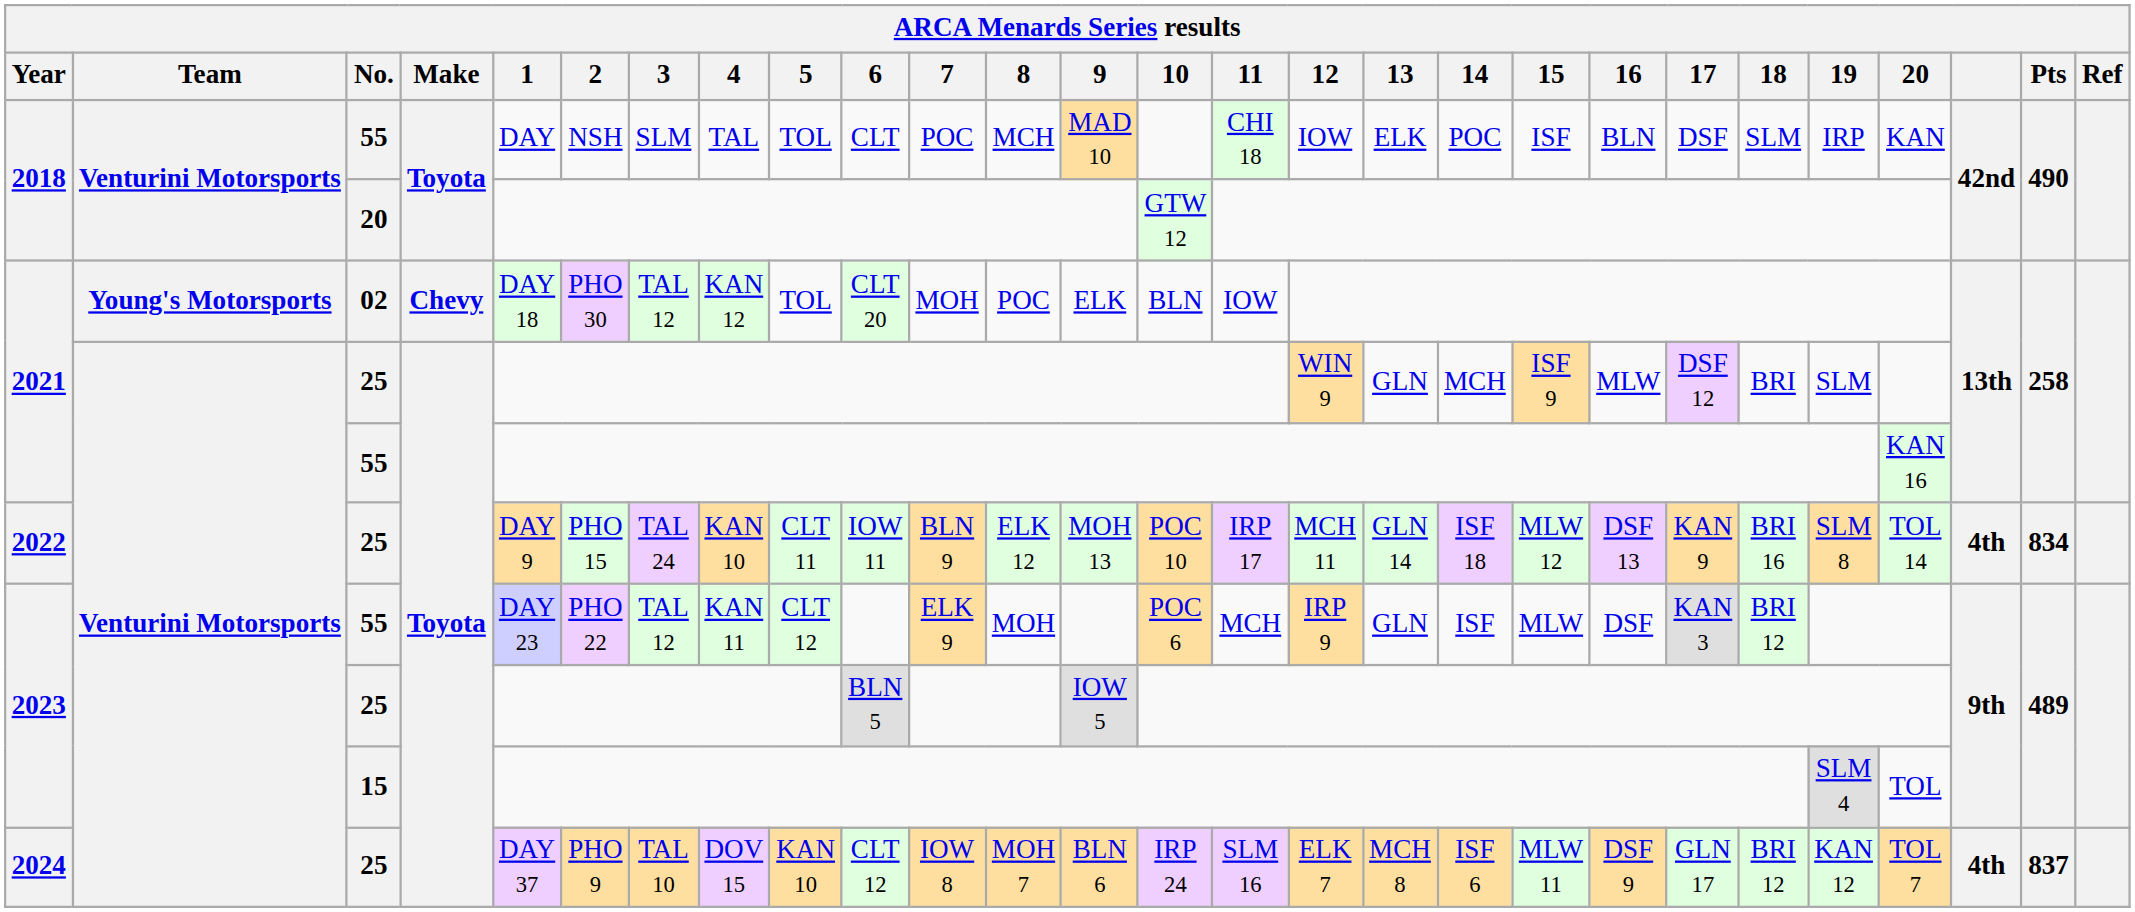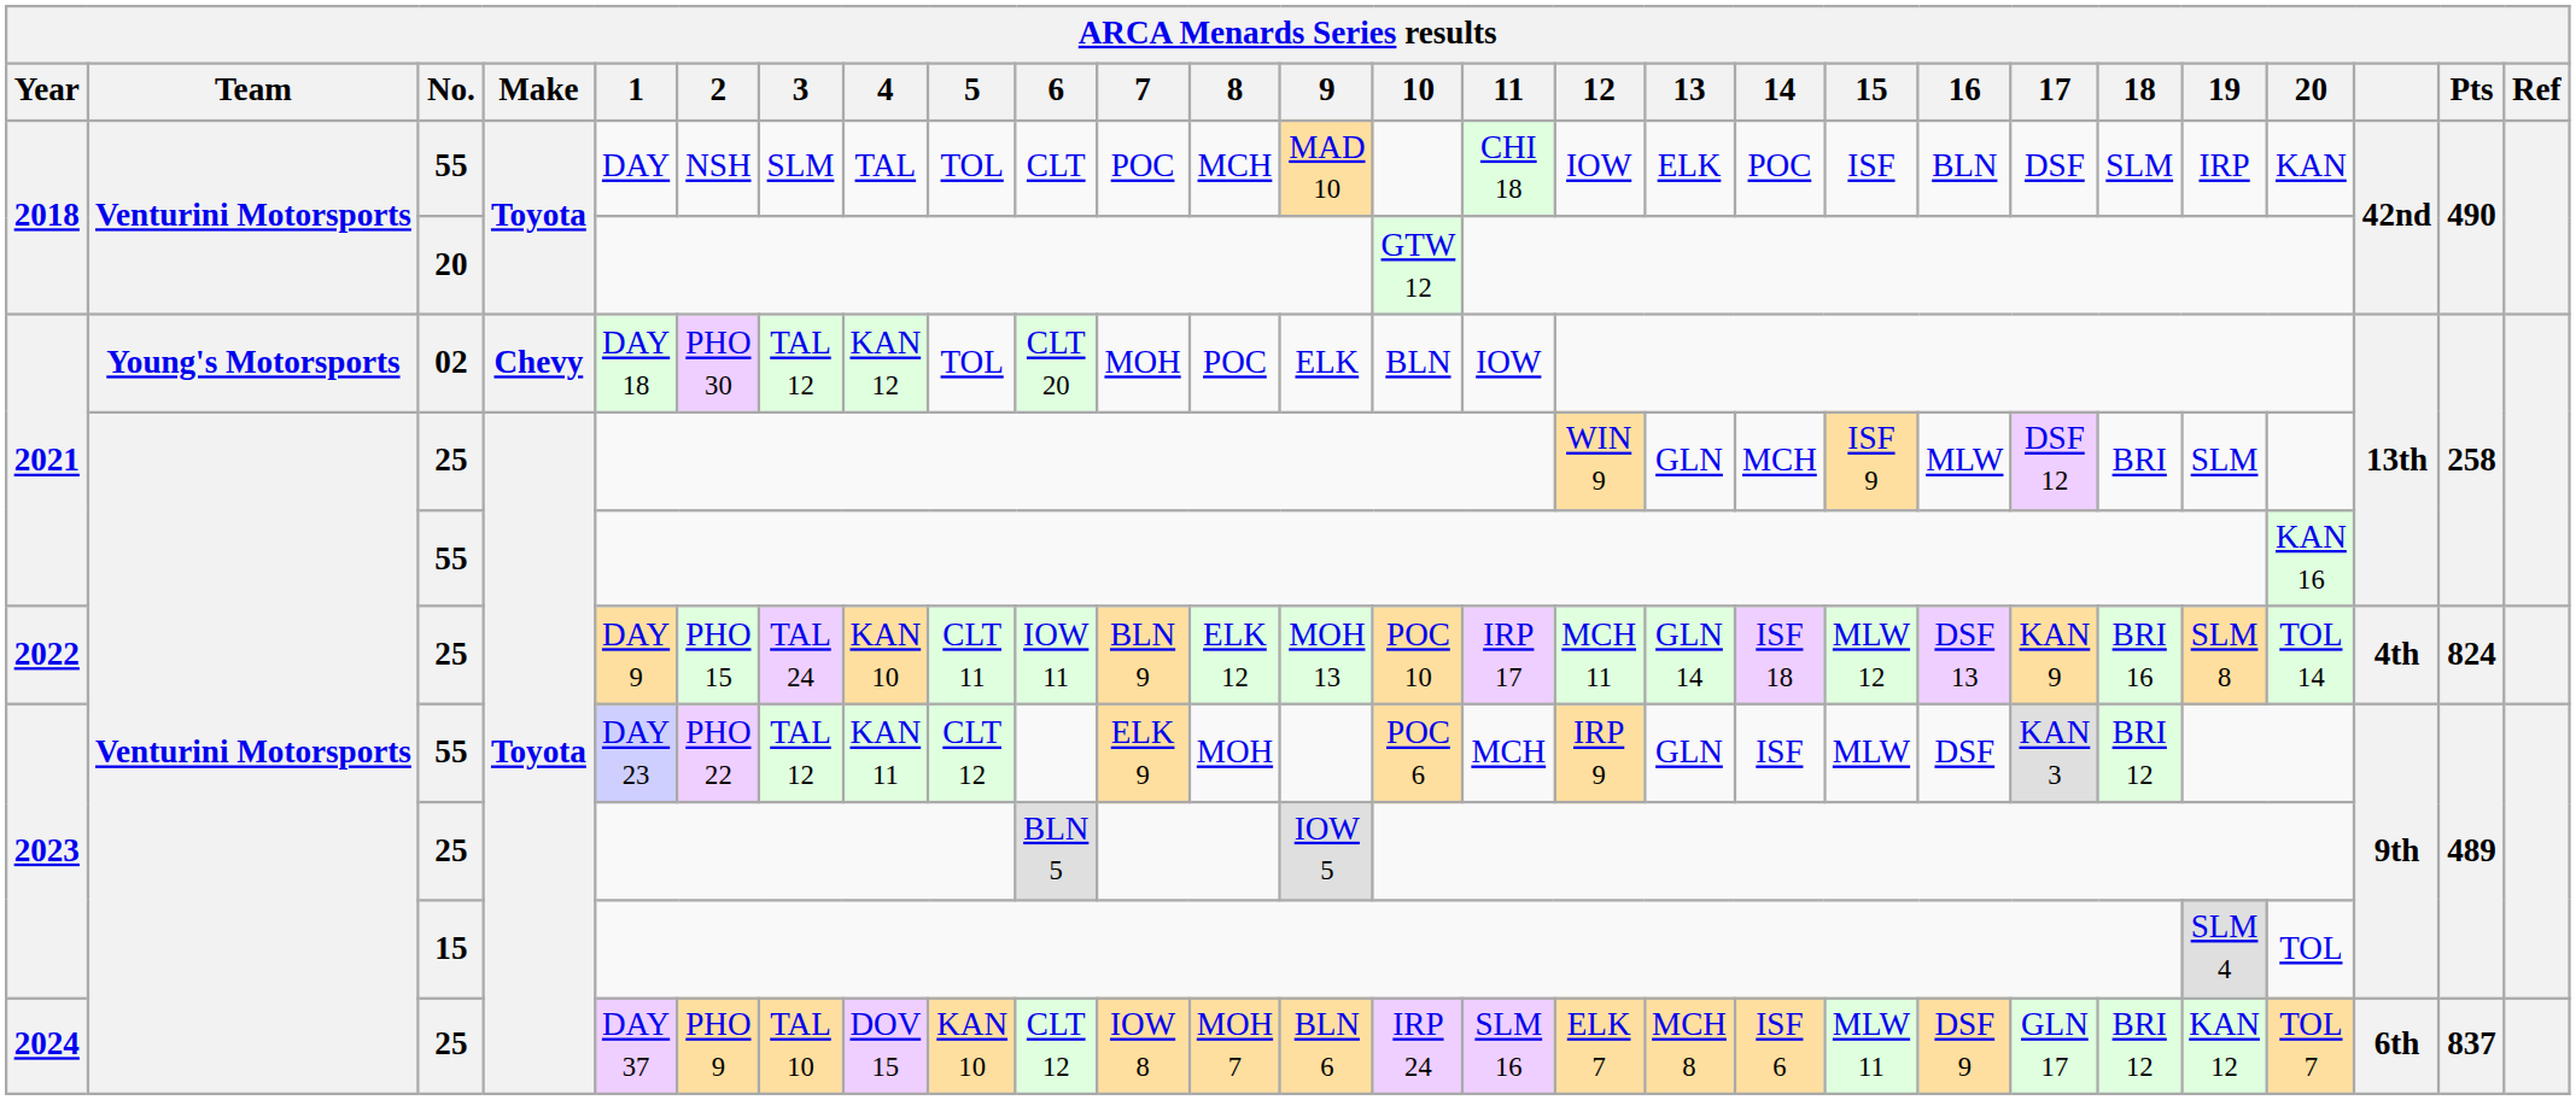2022 | Pts: 834 -> 824
2024 | column 25: 4th -> 6th
